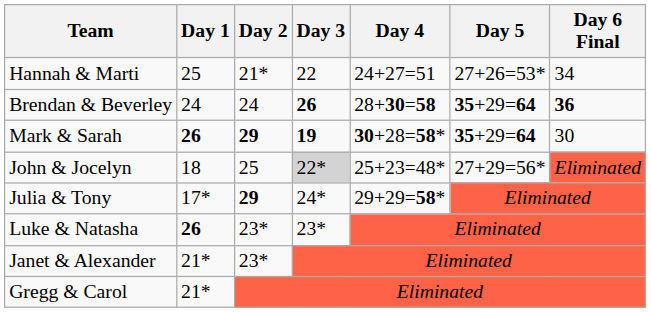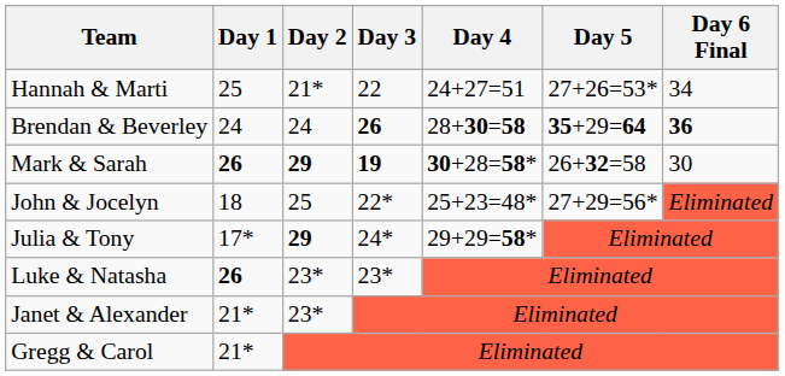Mark & Sarah | Day 5: 35+29=64 -> 26+32=58
John & Jocelyn | Day 3: lightgrey background -> no background
